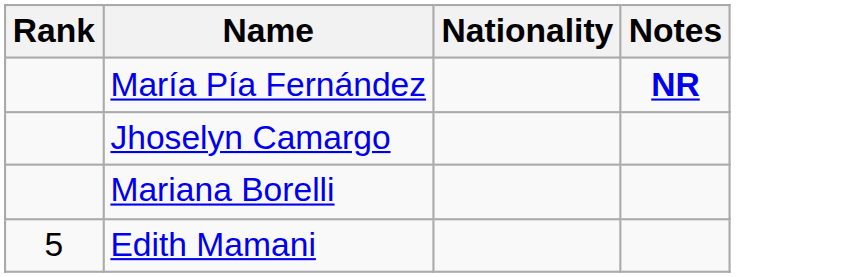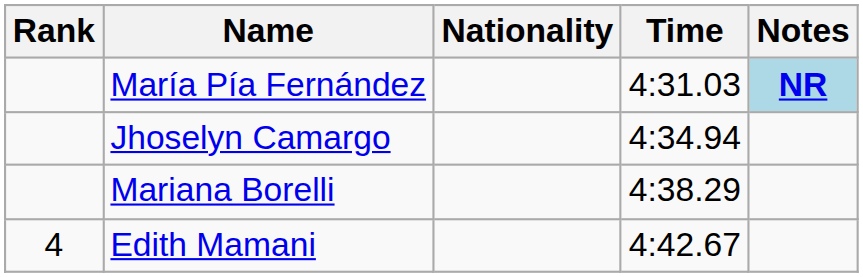+ column: Time | 4:31.03 | 4:34.94 | 4:38.29 | 4:42.67
María Pía Fernández | Notes: no background -> lightblue background
Edith Mamani | Rank: 5 -> 4
